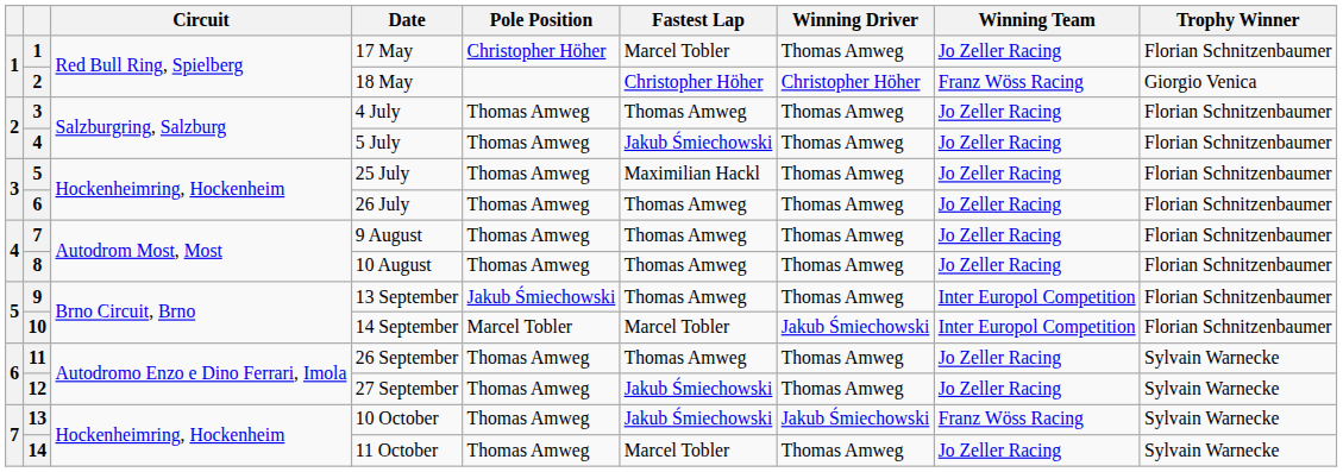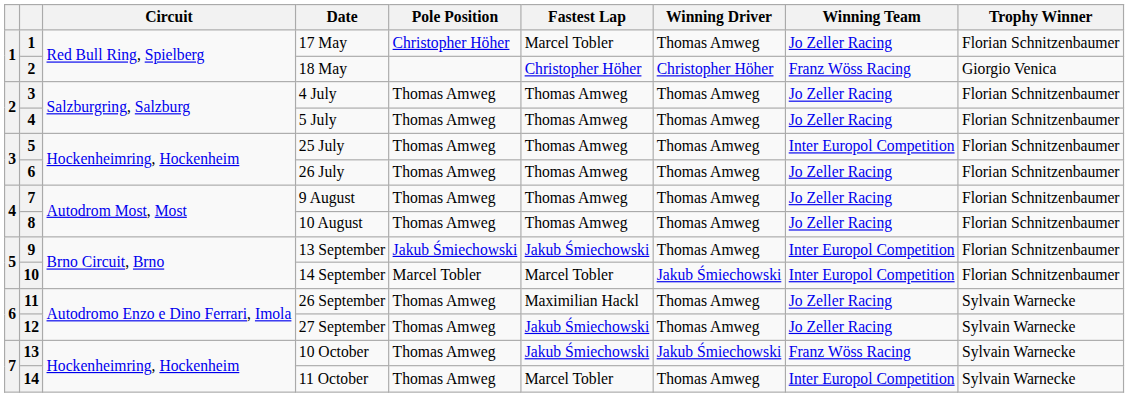5 July | Fastest Lap: Jakub Śmiechowski -> Thomas Amweg
25 July | Fastest Lap: Maximilian Hackl -> Thomas Amweg
25 July | Winning Team: Jo Zeller Racing -> Inter Europol Competition
13 September | Fastest Lap: Thomas Amweg -> Jakub Śmiechowski
26 September | Fastest Lap: Thomas Amweg -> Maximilian Hackl
11 October | Winning Team: Jo Zeller Racing -> Inter Europol Competition
